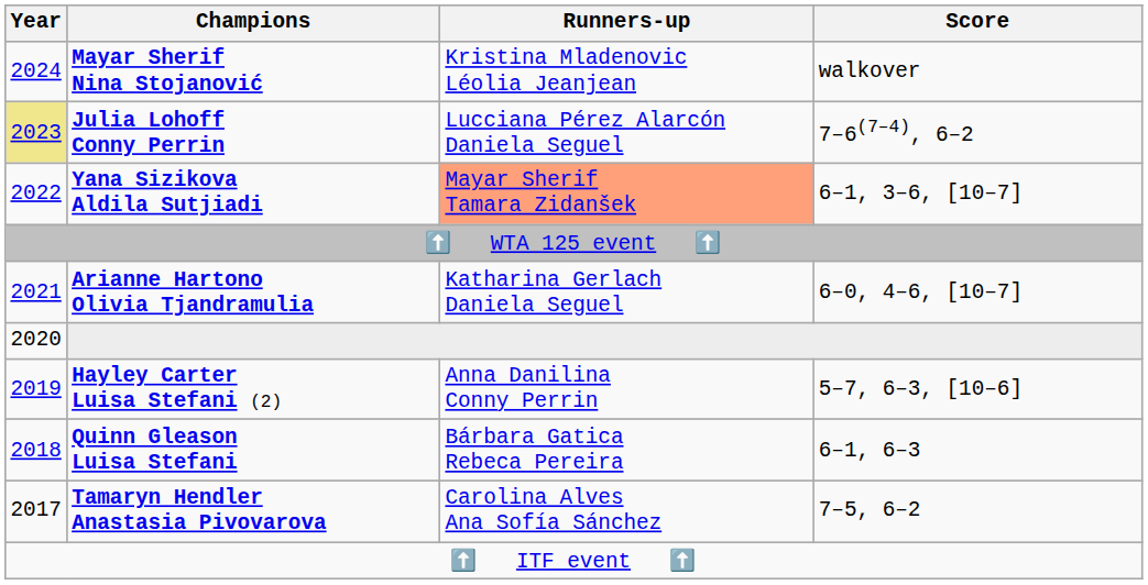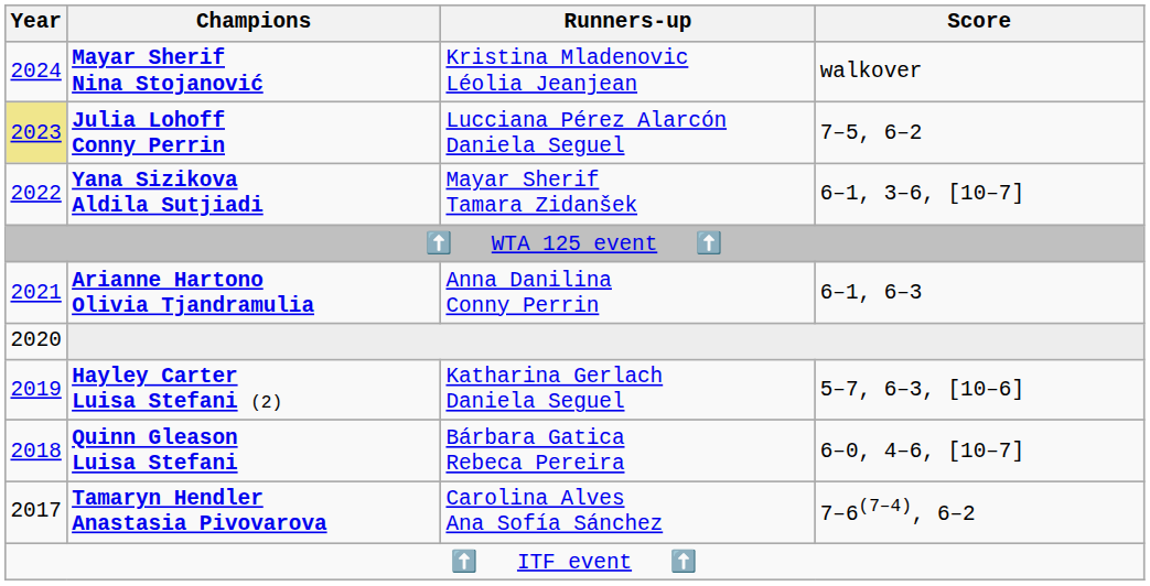Julia Lohoff Conny Perrin | Score: 7–6(7–4), 6–2 -> 7–5, 6–2
Yana Sizikova Aldila Sutjiadi | Runners-up: lightsalmon background -> no background
Arianne Hartono Olivia Tjandramulia | Runners-up: Katharina Gerlach Daniela Seguel -> Anna Danilina Conny Perrin
Arianne Hartono Olivia Tjandramulia | Score: 6–0, 4–6, [10–7] -> 6–1, 6–3
Hayley Carter Luisa Stefani (2) | Runners-up: Anna Danilina Conny Perrin -> Katharina Gerlach Daniela Seguel
Quinn Gleason Luisa Stefani | Score: 6–1, 6–3 -> 6–0, 4–6, [10–7]
Tamaryn Hendler Anastasia Pivovarova | Score: 7–5, 6–2 -> 7–6(7–4), 6–2
